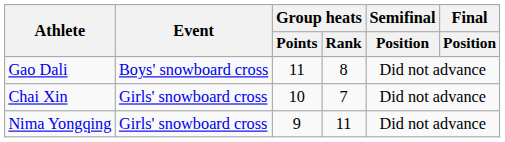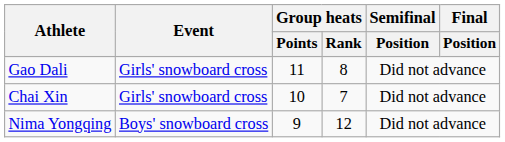Gao Dali | Event: Boys' snowboard cross -> Girls' snowboard cross
Nima Yongqing | Event: Girls' snowboard cross -> Boys' snowboard cross
Nima Yongqing | Group heats / Rank: 11 -> 12
